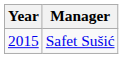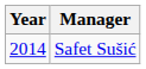Safet Sušić | Year: 2015 -> 2014
